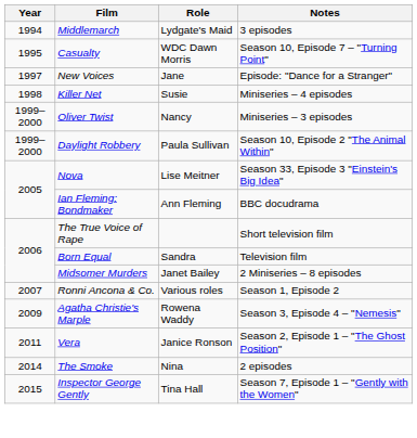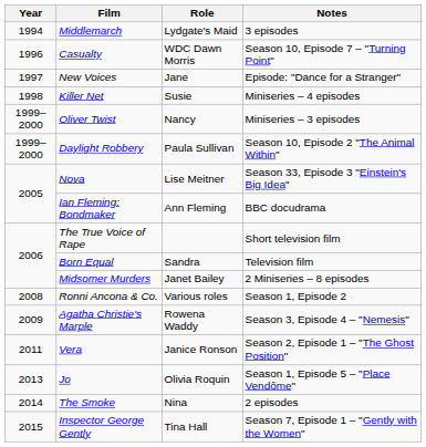Casualty | Year: 1995 -> 1996
Ronni Ancona & Co. | Year: 2007 -> 2008
+ row: 2013 | Jo | Olivia Roquin | Season 1, Episode 5 – "Place Vendôme"
